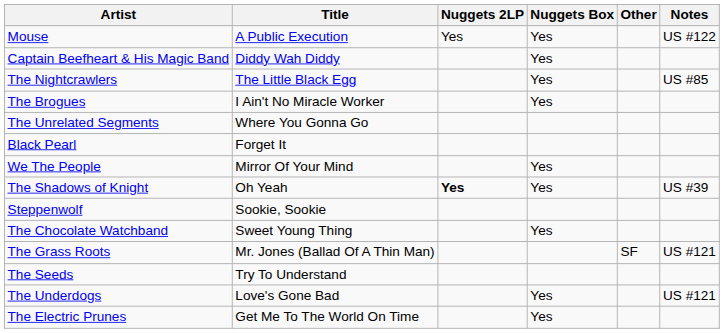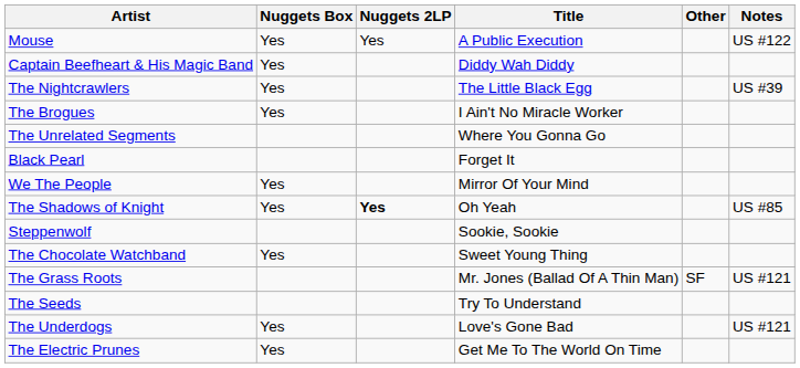columns swapped: Title <-> Nuggets Box
The Nightcrawlers | Notes: US #85 -> US #39
The Shadows of Knight | Notes: US #39 -> US #85
